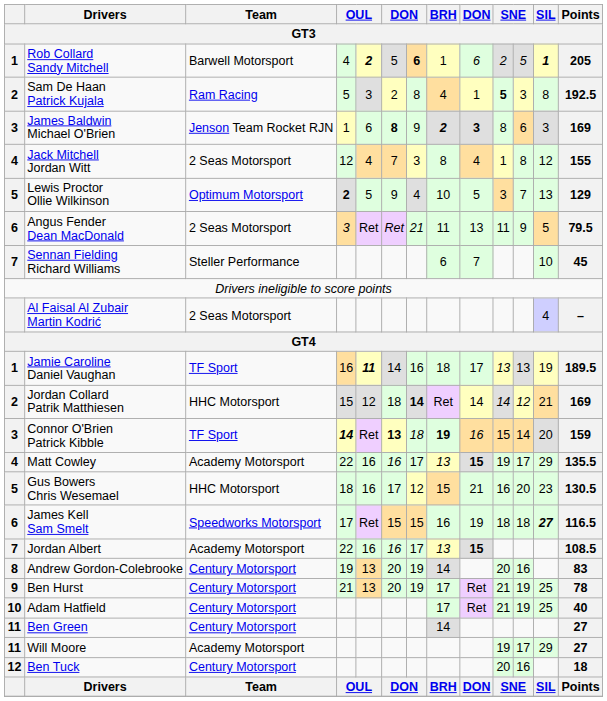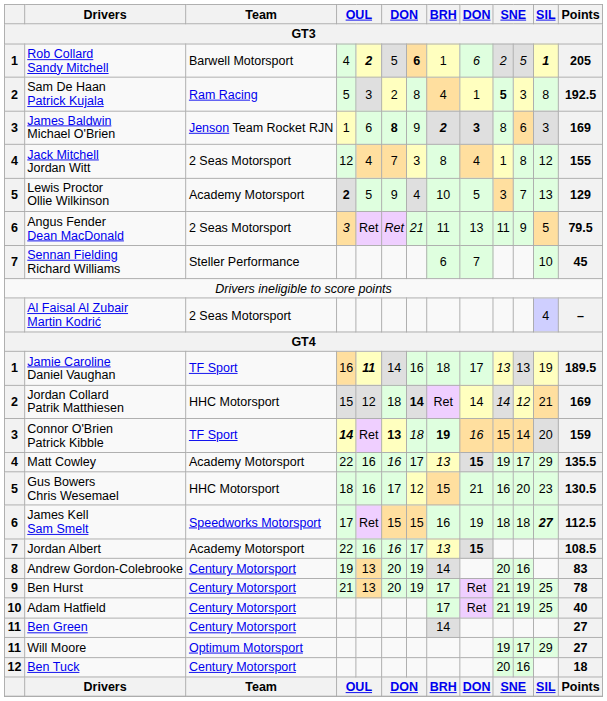Lewis Proctor Ollie Wilkinson | Team: Optimum Motorsport -> Academy Motorsport
James Kell Sam Smelt | Points: 116.5 -> 112.5
Will Moore | Team: Academy Motorsport -> Optimum Motorsport
